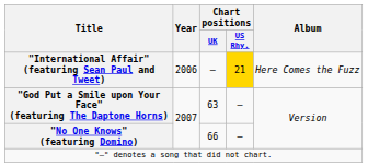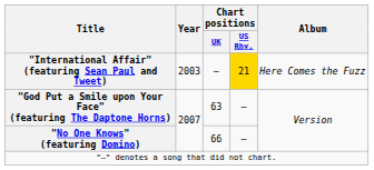"International Affair" (featuring Sean Paul and Tweet) | Year: 2006 -> 2003
